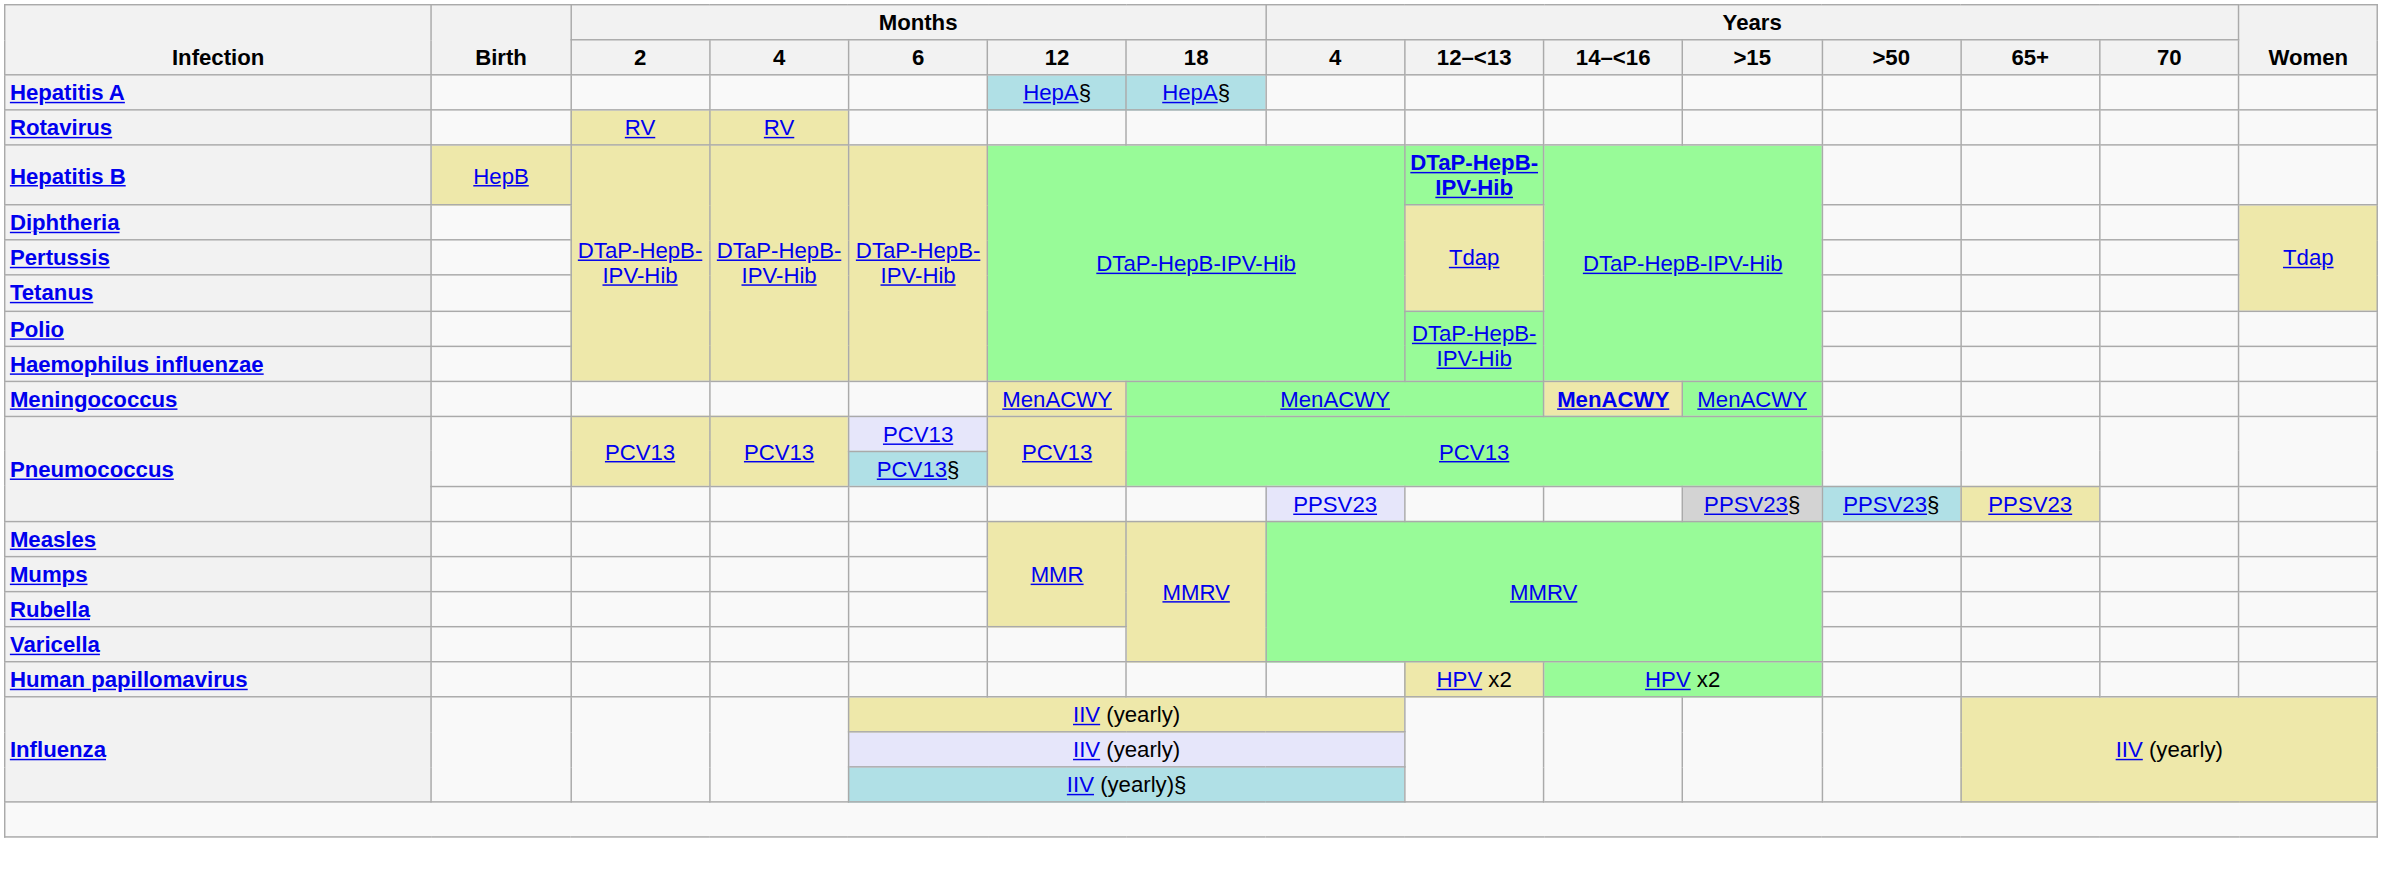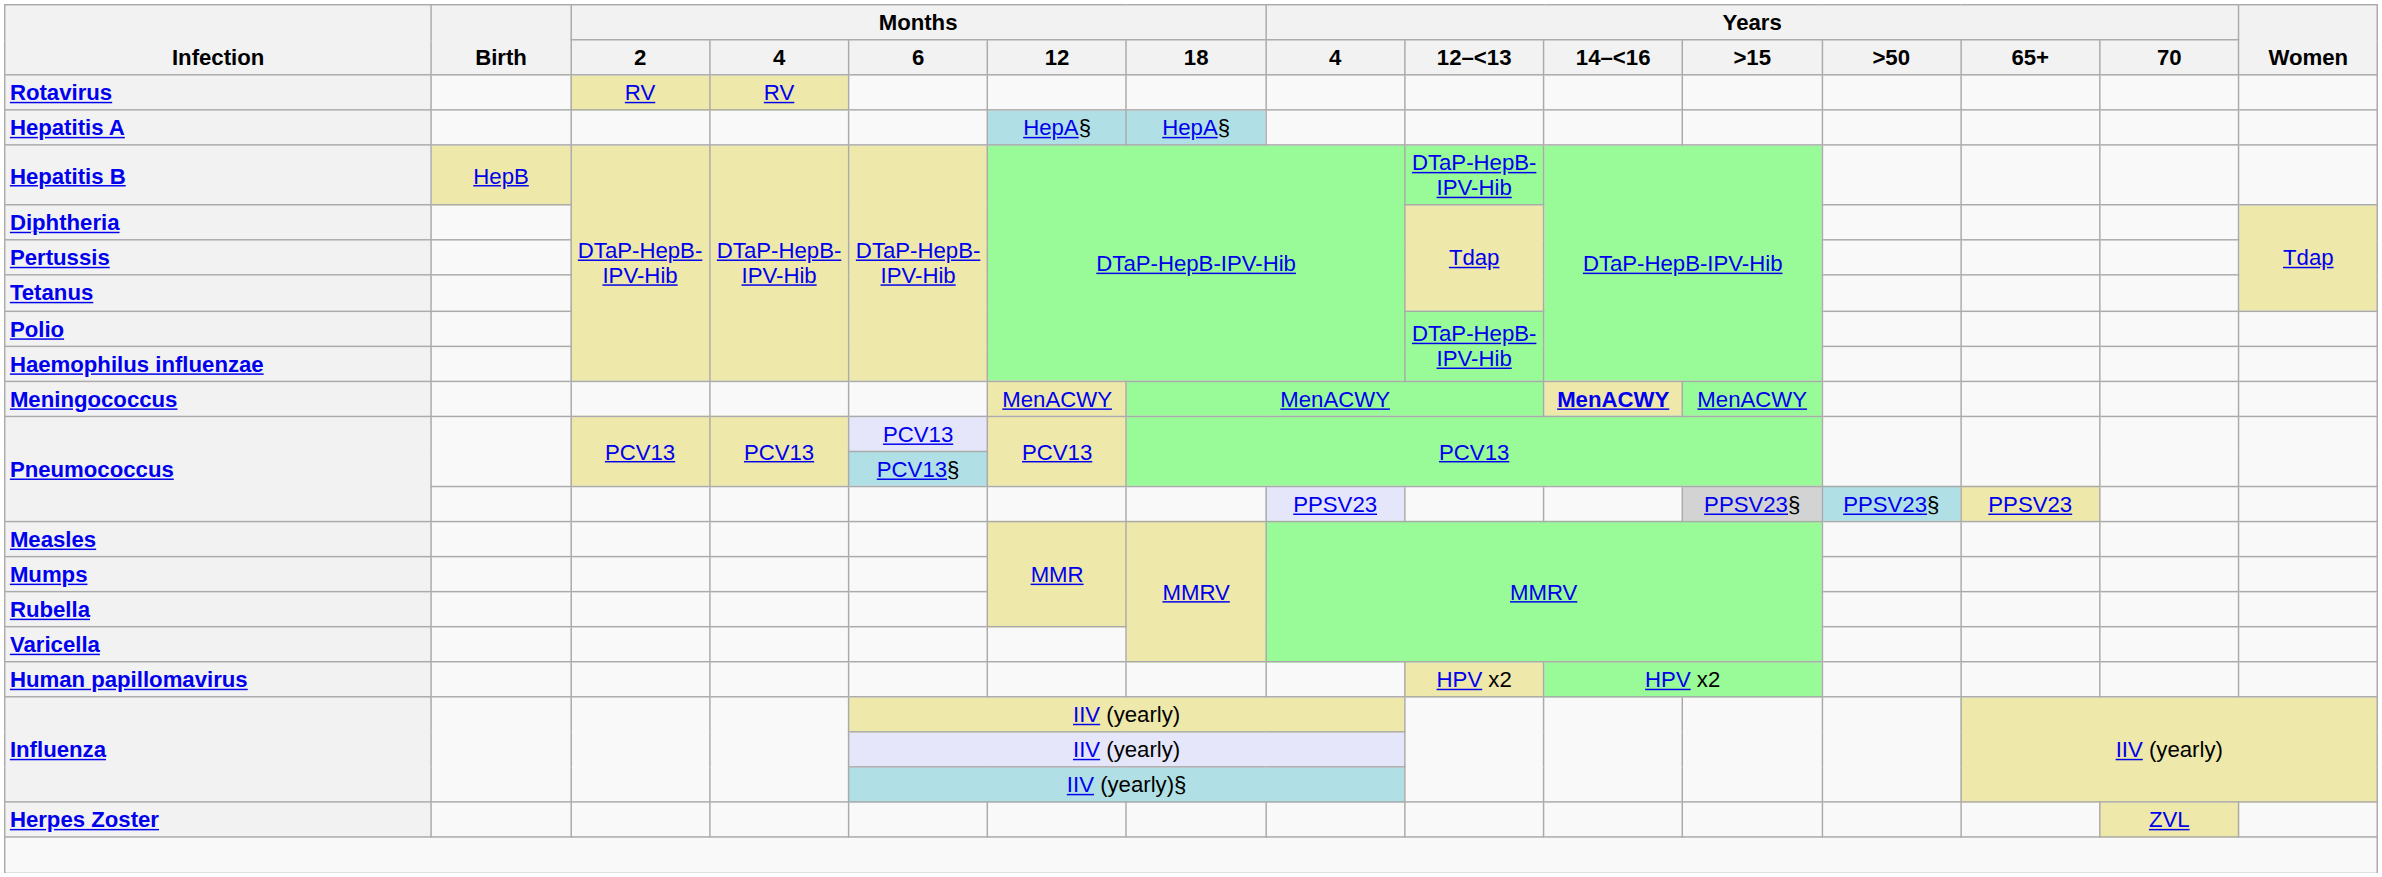rows swapped: Rotavirus <-> Hepatitis A
Hepatitis B | Years / 12–<13: bold -> normal
+ row: Herpes Zoster | ZVL
